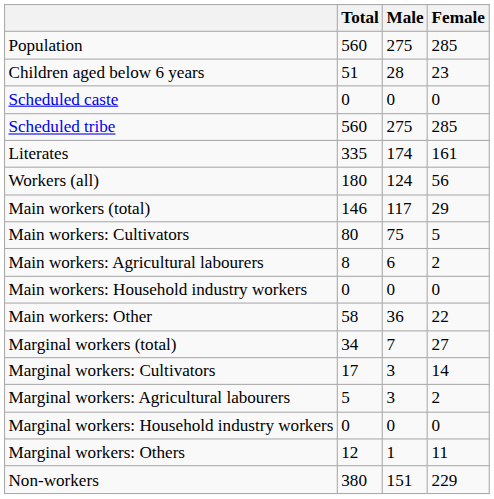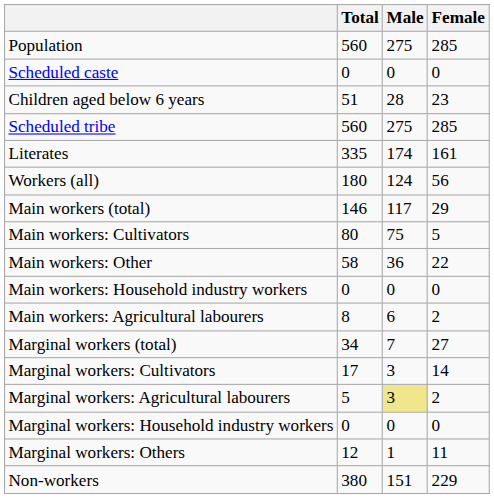rows swapped: Children aged below 6 years <-> Scheduled caste
rows swapped: Main workers: Agricultural labourers <-> Main workers: Other
Marginal workers: Agricultural labourers | Male: no background -> khaki background
